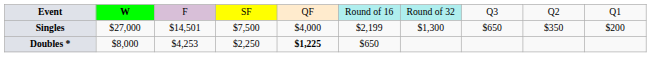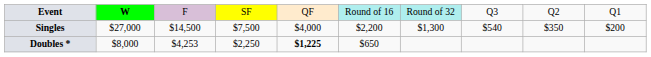Singles | column 3: $14,501 -> $14,500
Singles | column 6: $2,199 -> $2,200
Singles | column 8: $650 -> $540
